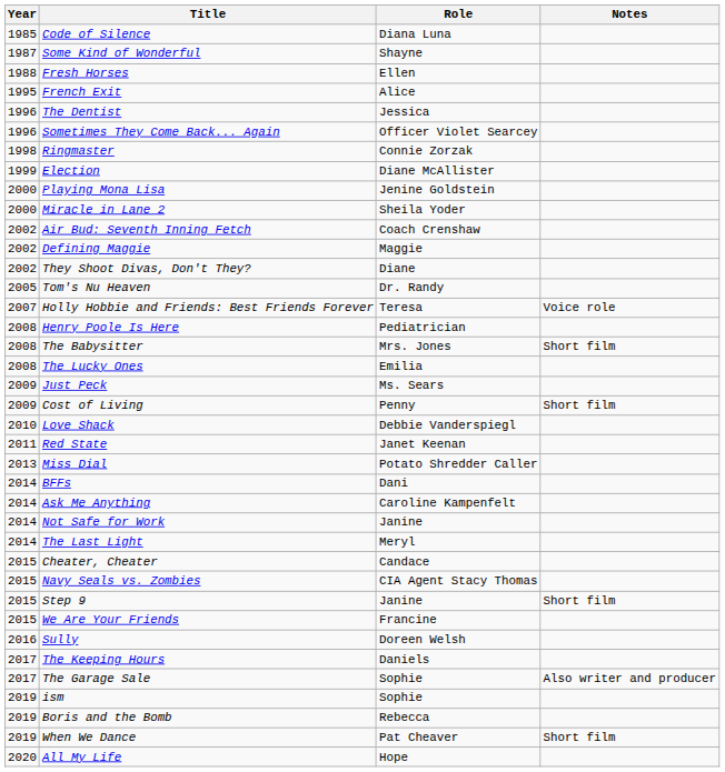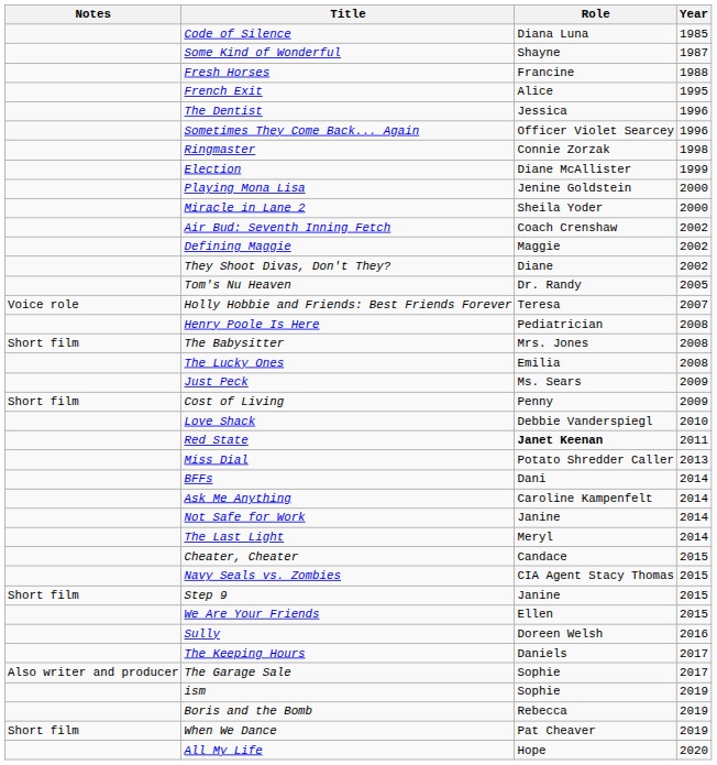columns swapped: Year <-> Notes
Fresh Horses | Role: Ellen -> Francine
Red State | Role: normal -> bold
We Are Your Friends | Role: Francine -> Ellen
